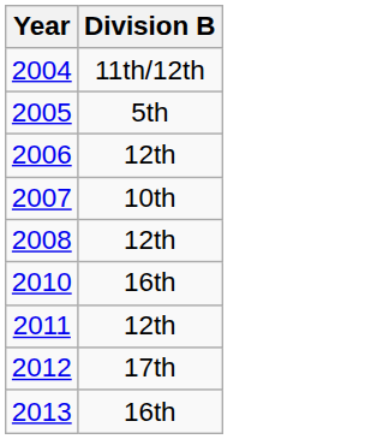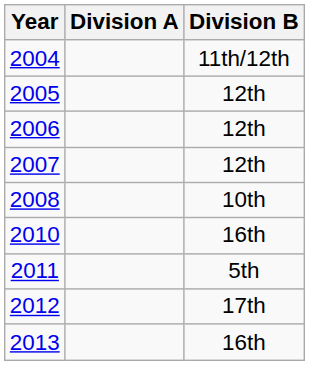+ column: Division A
2005 | Division B: 5th -> 12th
2007 | Division B: 10th -> 12th
2008 | Division B: 12th -> 10th
2011 | Division B: 12th -> 5th
